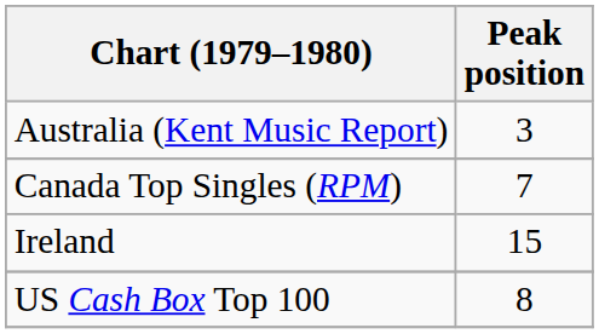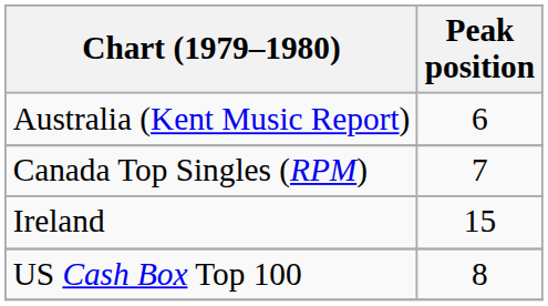Australia (Kent Music Report) | Peak position: 3 -> 6
